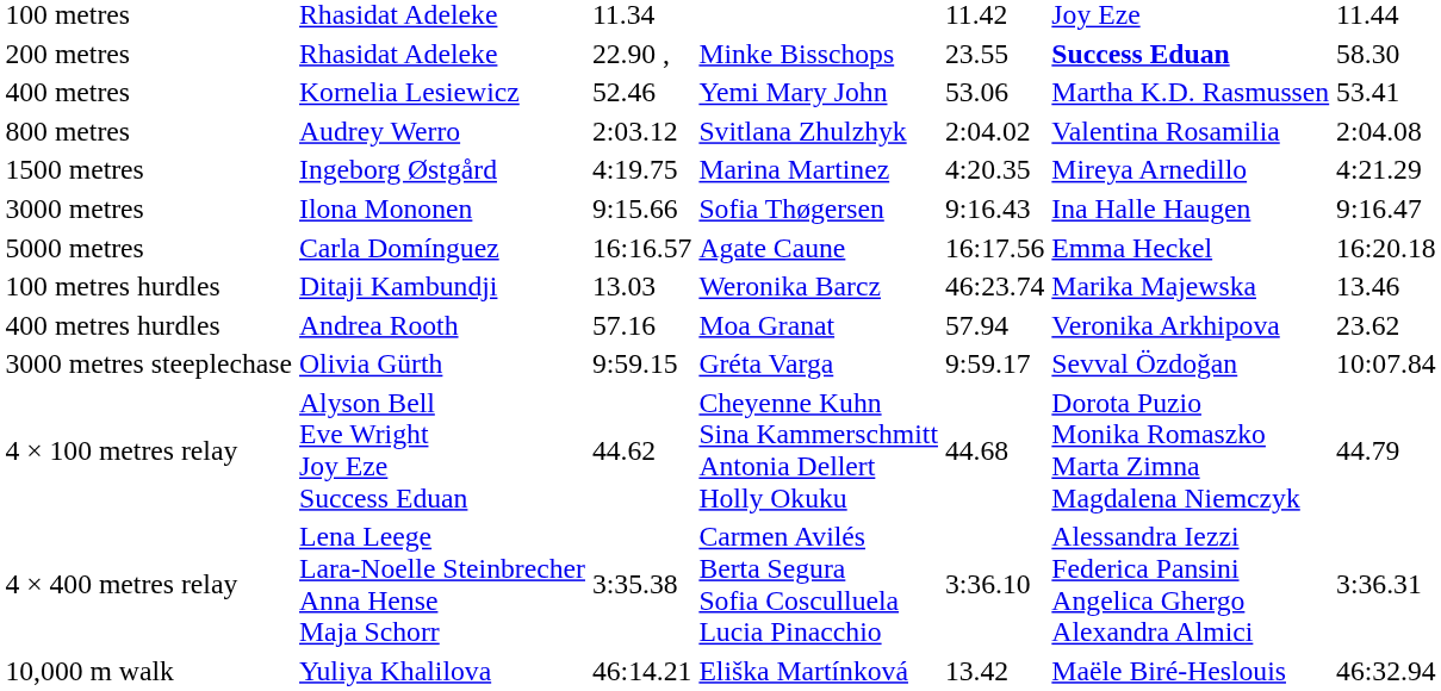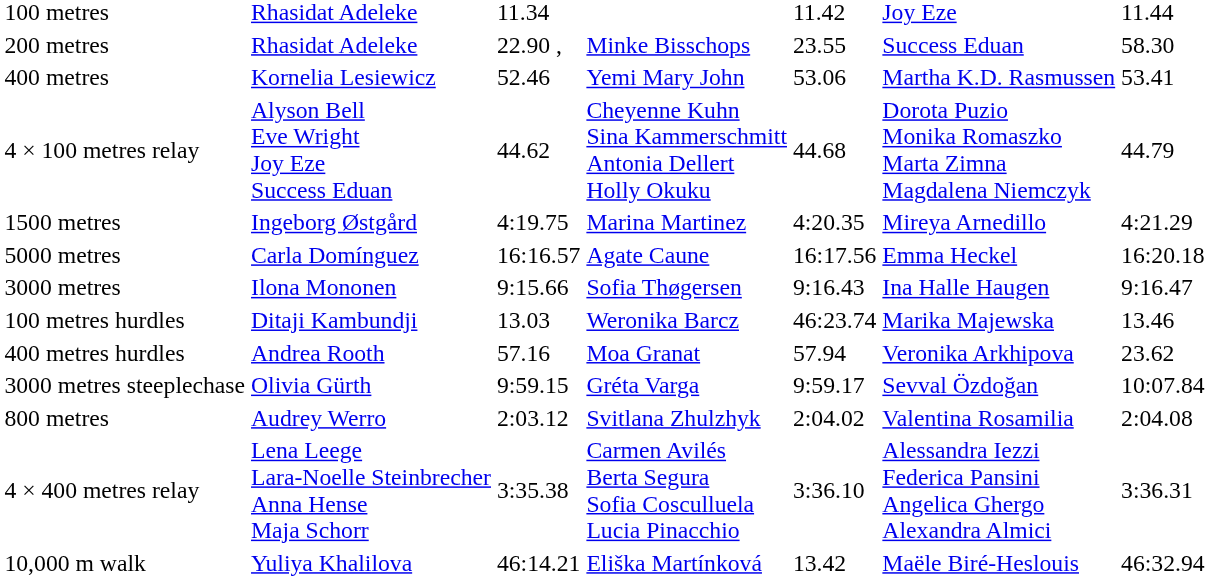200 metres | column 6: bold -> normal
rows swapped: 800 metres <-> 4 × 100 metres relay
rows swapped: 3000 metres <-> 5000 metres
